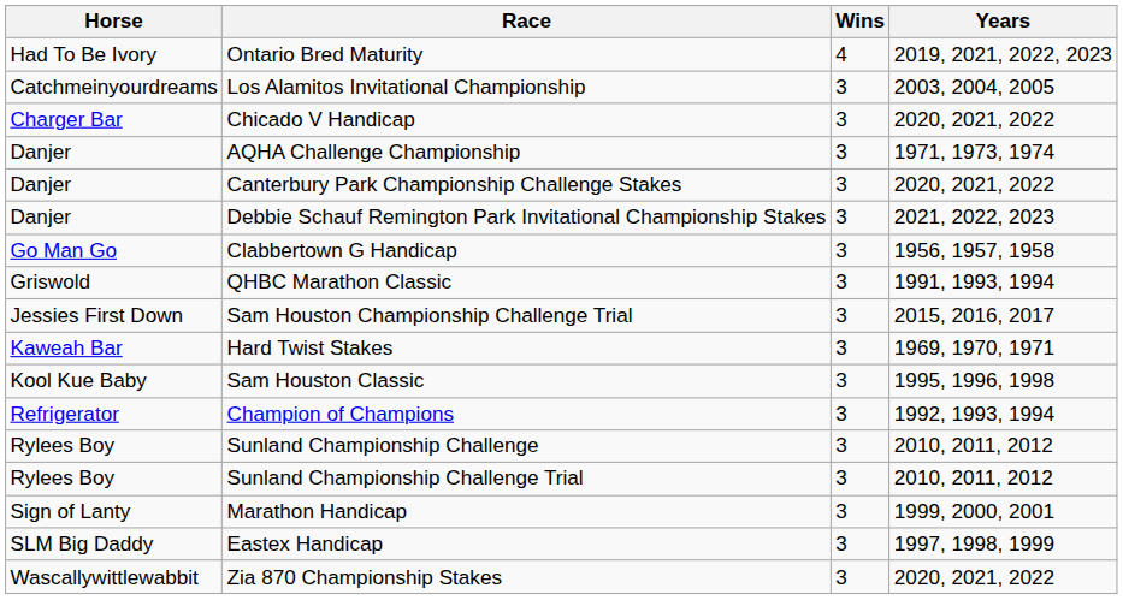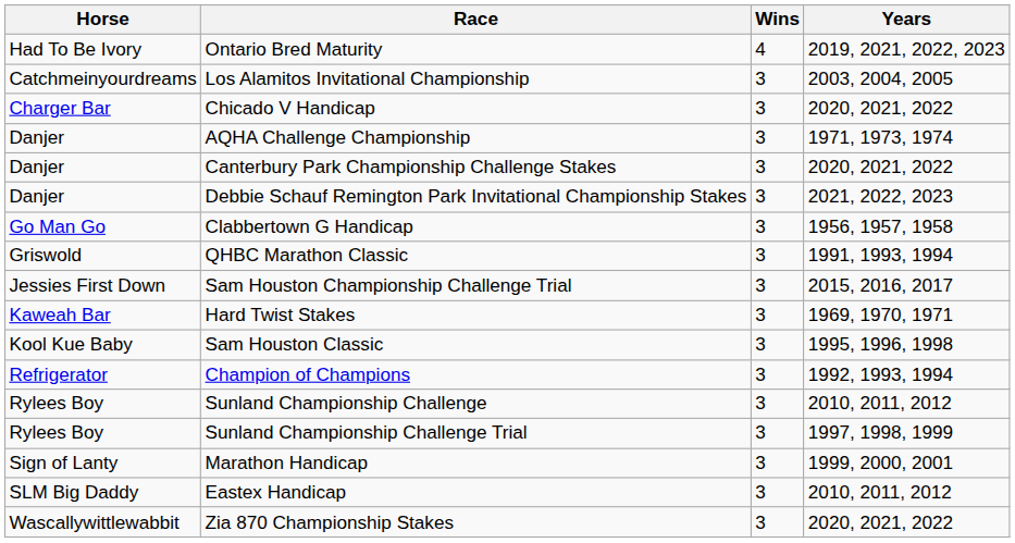Sunland Championship Challenge Trial | Years: 2010, 2011, 2012 -> 1997, 1998, 1999
Eastex Handicap | Years: 1997, 1998, 1999 -> 2010, 2011, 2012
